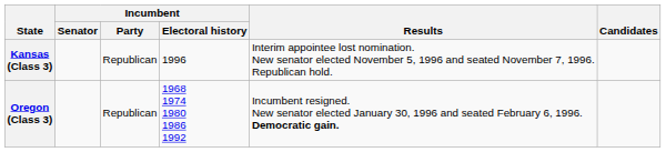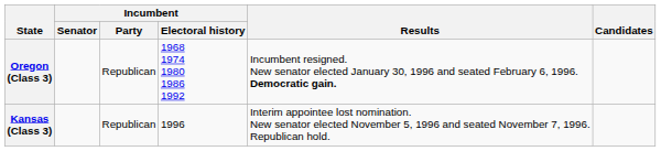rows swapped: Oregon (Class 3) <-> Kansas (Class 3)
